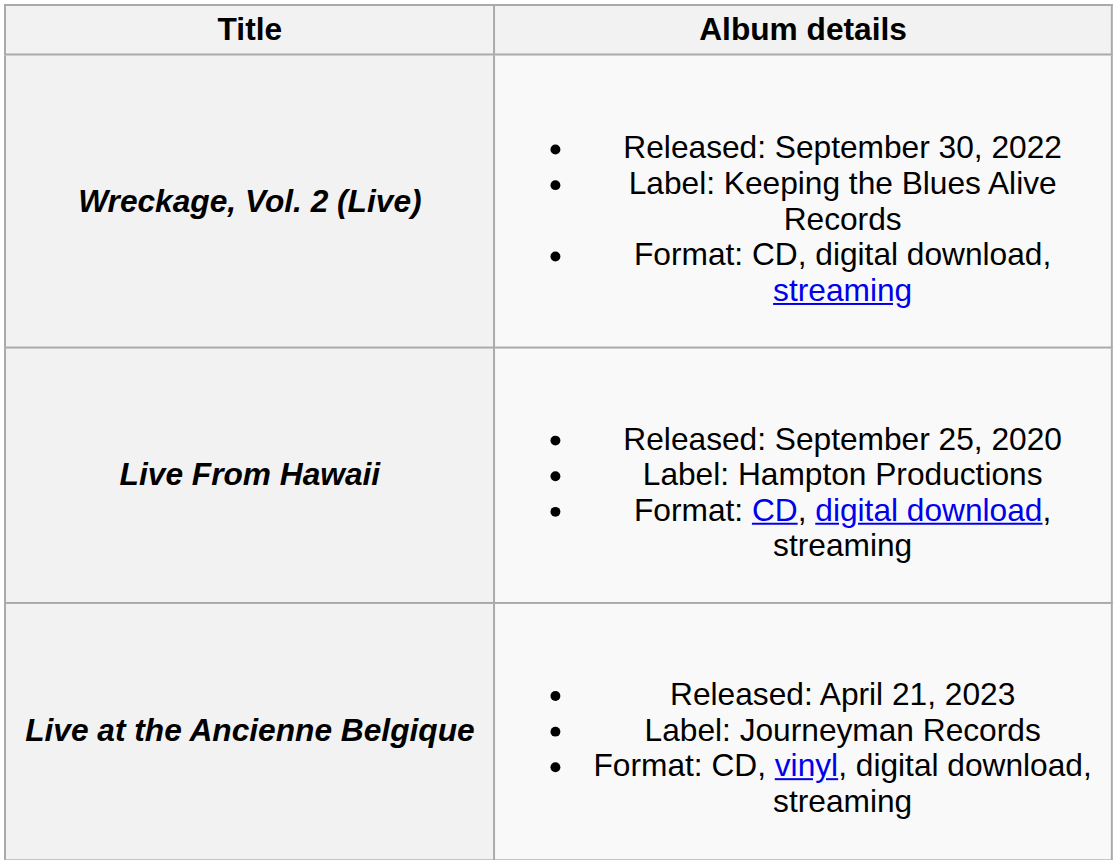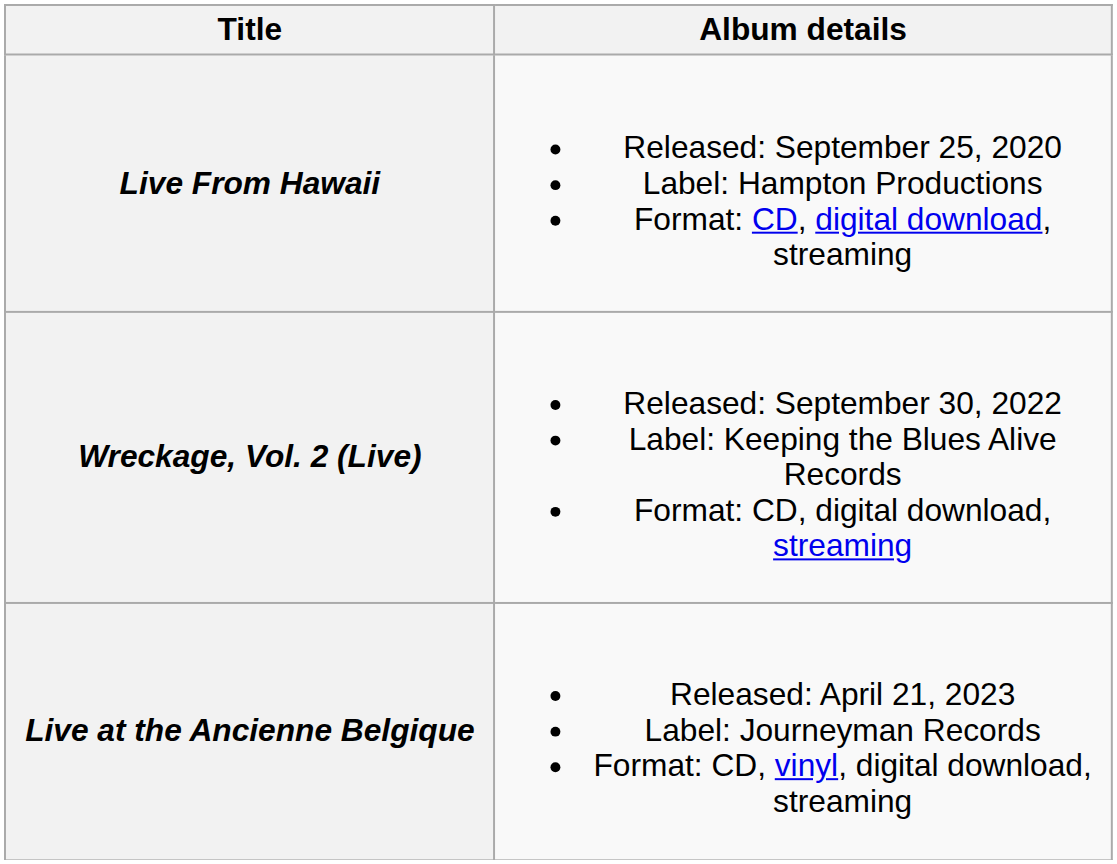rows swapped: Live From Hawaii <-> Wreckage, Vol. 2 (Live)
